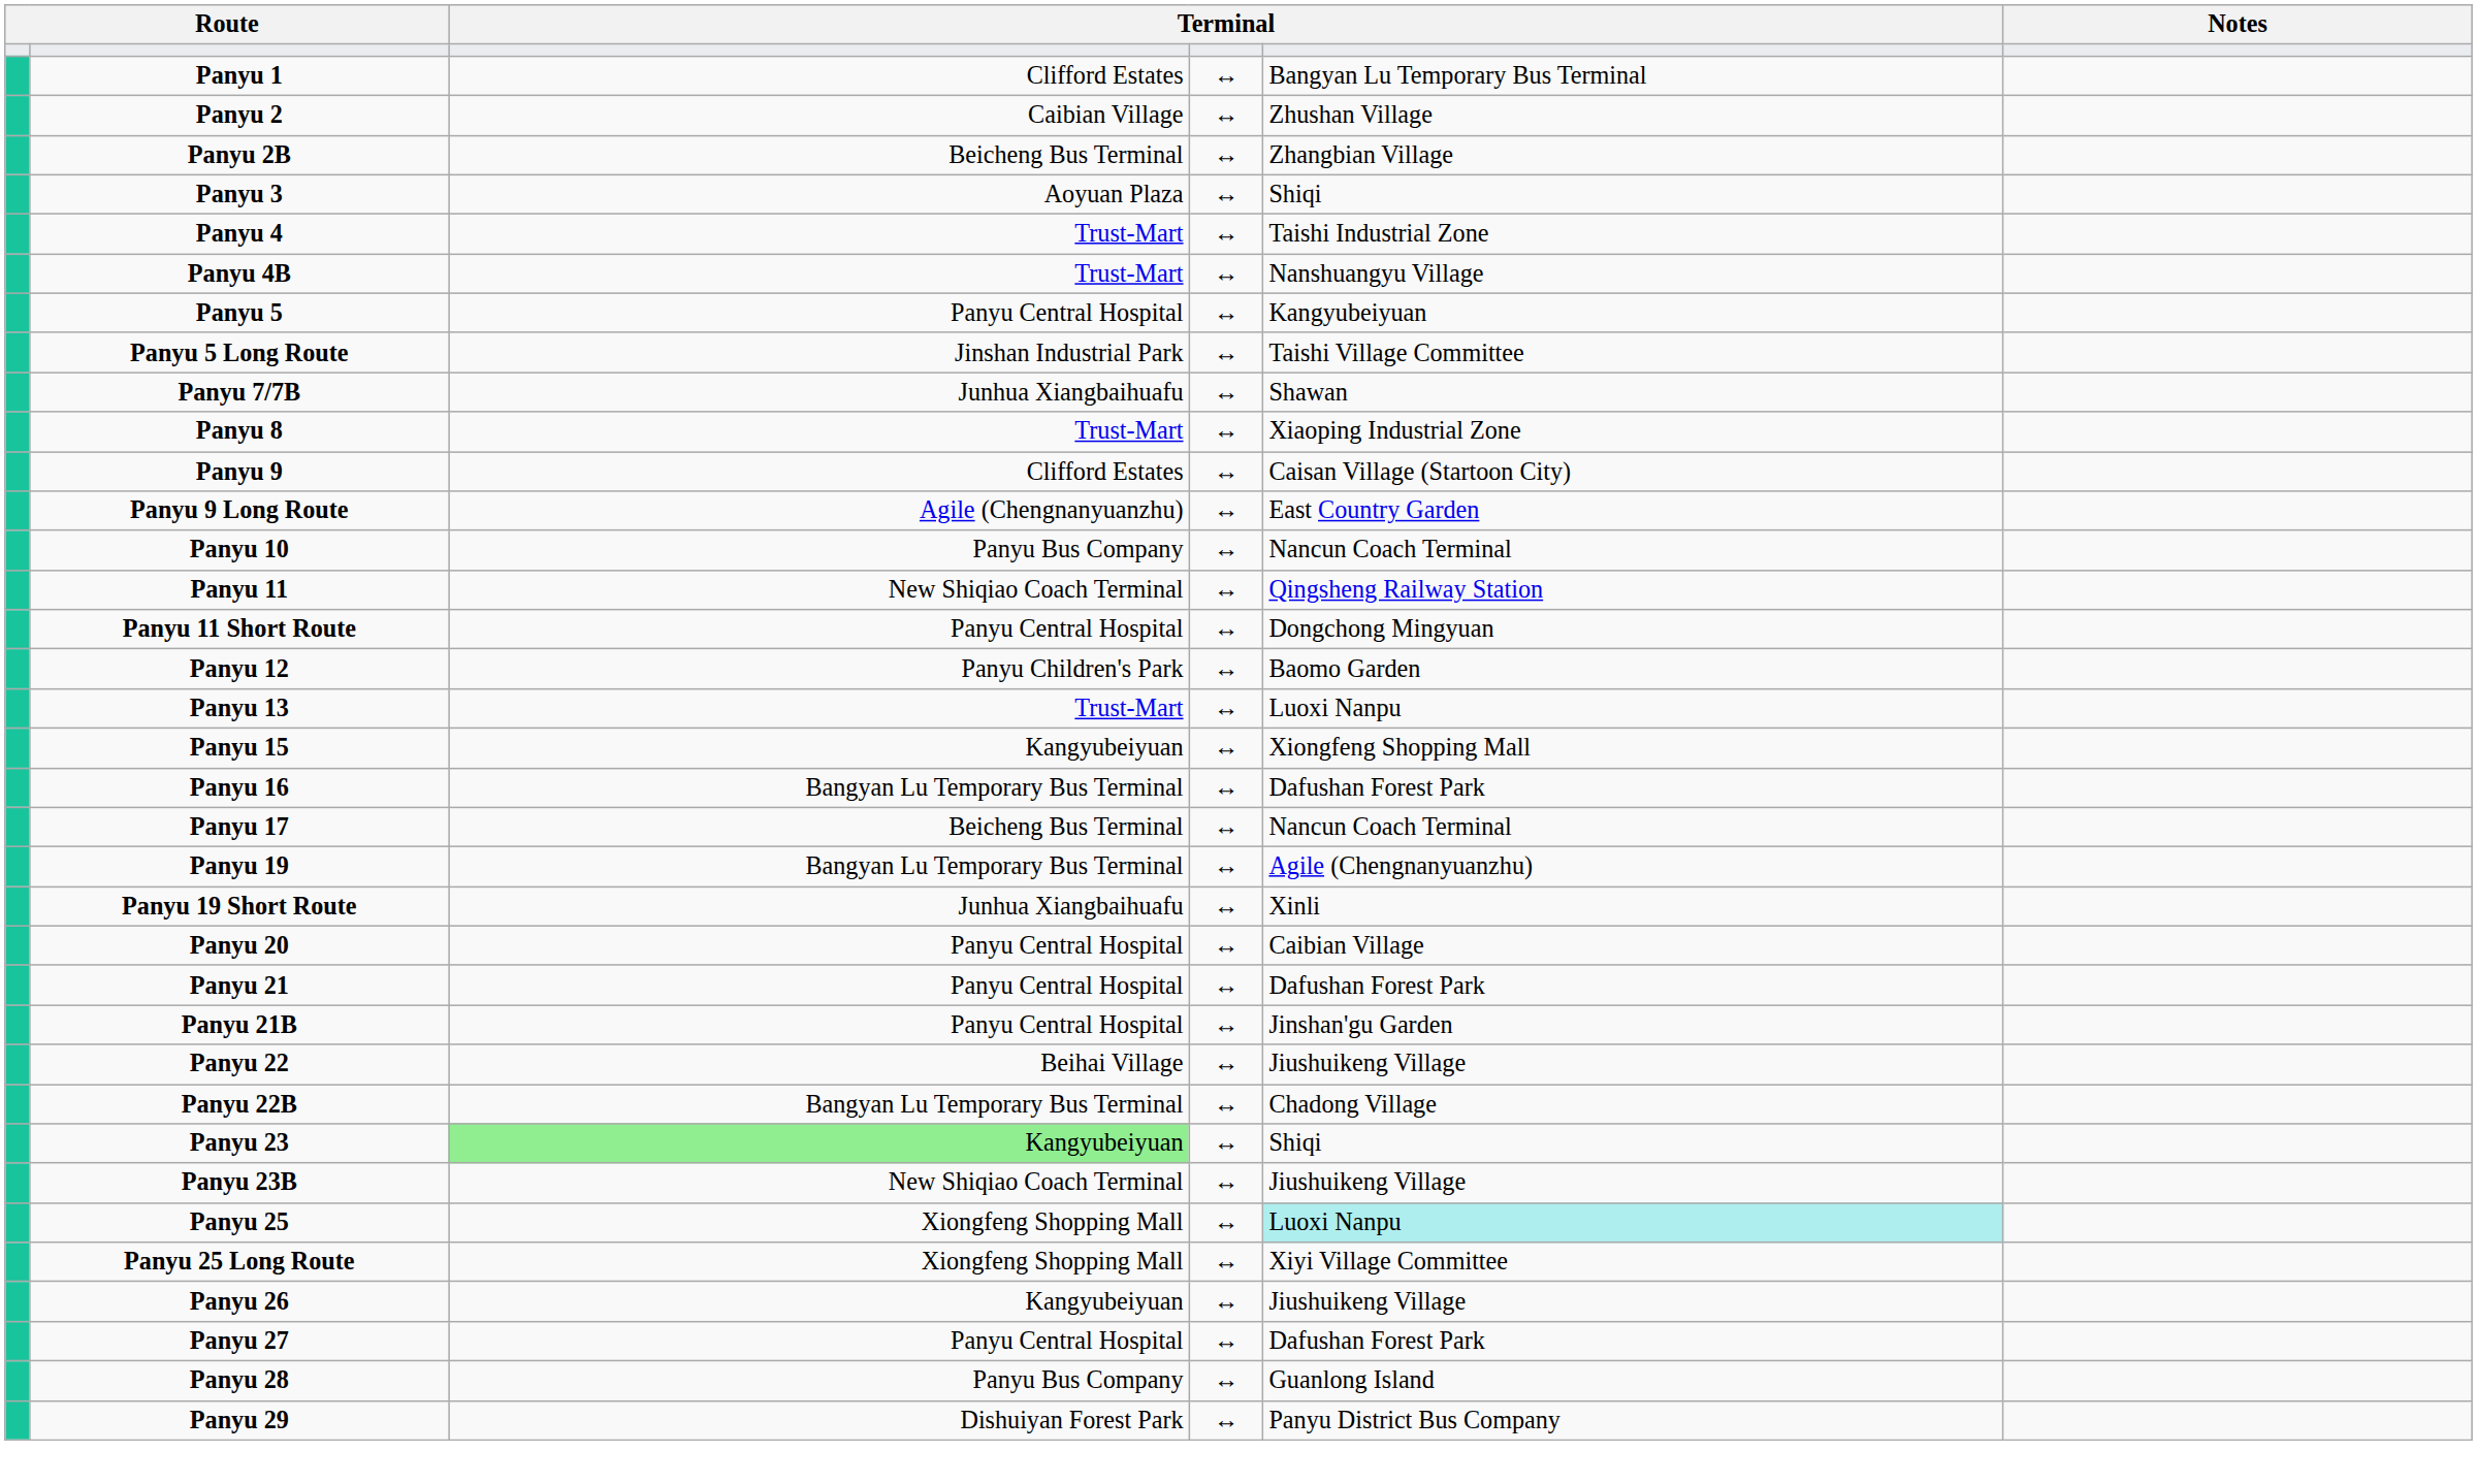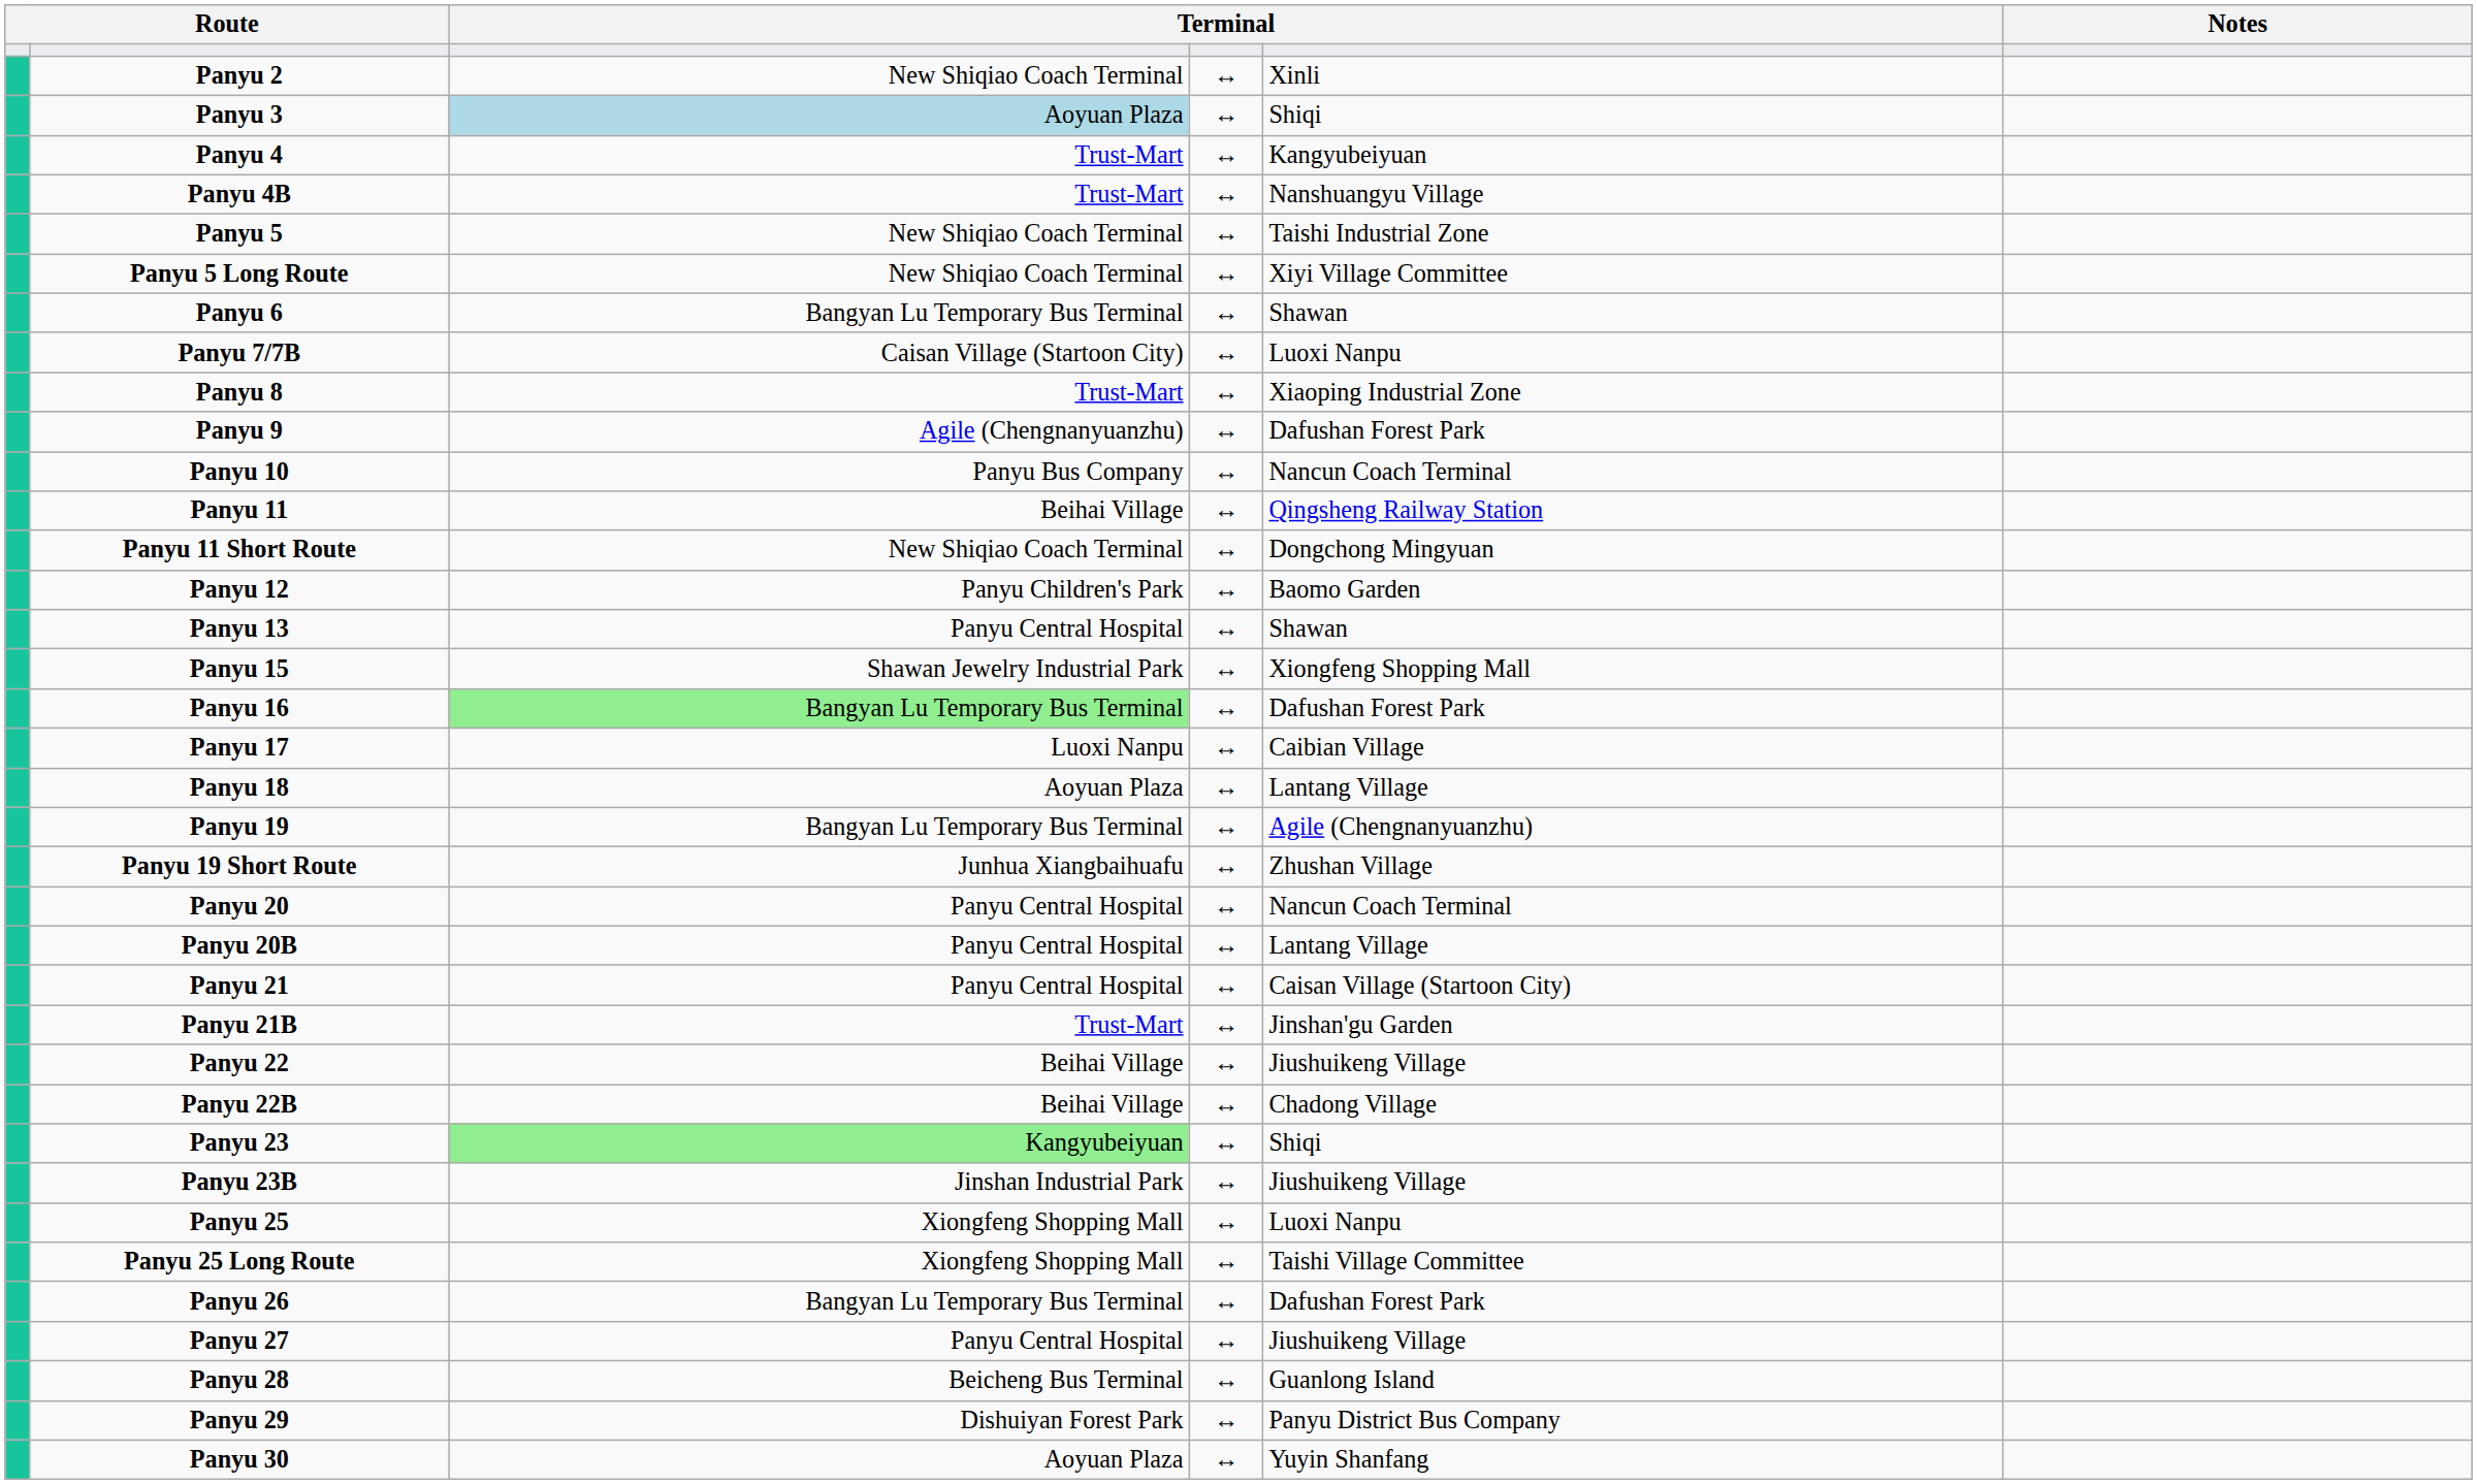- row: Panyu 1 | Clifford Estates | ↔ | Bangyan Lu Temporary Bus Terminal
Panyu 2 | column 3: Caibian Village -> New Shiqiao Coach Terminal
Panyu 2 | column 5: Zhushan Village -> Xinli
- row: Panyu 2B | Beicheng Bus Terminal | ↔ | Zhangbian Village
Panyu 3 | column 3: no background -> lightblue background
Panyu 4 | column 5: Taishi Industrial Zone -> Kangyubeiyuan
Panyu 5 | column 3: Panyu Central Hospital -> New Shiqiao Coach Terminal
Panyu 5 | column 5: Kangyubeiyuan -> Taishi Industrial Zone
Panyu 5 Long Route | column 3: Jinshan Industrial Park -> New Shiqiao Coach Terminal
Panyu 5 Long Route | column 5: Taishi Village Committee -> Xiyi Village Committee
+ row: Panyu 6 | Bangyan Lu Temporary Bus Terminal | ↔ | Shawan
Panyu 7/7B | column 3: Junhua Xiangbaihuafu -> Caisan Village (Startoon City)
Panyu 7/7B | column 5: Shawan -> Luoxi Nanpu
Panyu 9 | column 3: Clifford Estates -> Agile (Chengnanyuanzhu)
Panyu 9 | column 5: Caisan Village (Startoon City) -> Dafushan Forest Park
- row: Panyu 9 Long Route | Agile (Chengnanyuanzhu) | ↔ | East Country Garden
Panyu 11 | column 3: New Shiqiao Coach Terminal -> Beihai Village
Panyu 11 Short Route | column 3: Panyu Central Hospital -> New Shiqiao Coach Terminal
Panyu 13 | column 3: Trust-Mart -> Panyu Central Hospital
Panyu 13 | column 5: Luoxi Nanpu -> Shawan
Panyu 15 | column 3: Kangyubeiyuan -> Shawan Jewelry Industrial Park
Panyu 16 | column 3: no background -> lightgreen background
Panyu 17 | column 3: Beicheng Bus Terminal -> Luoxi Nanpu
Panyu 17 | column 5: Nancun Coach Terminal -> Caibian Village
+ row: Panyu 18 | Aoyuan Plaza | ↔ | Lantang Village
Panyu 19 Short Route | column 5: Xinli -> Zhushan Village
Panyu 20 | column 5: Caibian Village -> Nancun Coach Terminal
+ row: Panyu 20B | Panyu Central Hospital | ↔ | Lantang Village
Panyu 21 | column 5: Dafushan Forest Park -> Caisan Village (Startoon City)
Panyu 21B | column 3: Panyu Central Hospital -> Trust-Mart
Panyu 22B | column 3: Bangyan Lu Temporary Bus Terminal -> Beihai Village
Panyu 23B | column 3: New Shiqiao Coach Terminal -> Jinshan Industrial Park
Panyu 25 | column 5: paleturquoise background -> no background
Panyu 25 Long Route | column 5: Xiyi Village Committee -> Taishi Village Committee
Panyu 26 | column 3: Kangyubeiyuan -> Bangyan Lu Temporary Bus Terminal
Panyu 26 | column 5: Jiushuikeng Village -> Dafushan Forest Park
Panyu 27 | column 5: Dafushan Forest Park -> Jiushuikeng Village
Panyu 28 | column 3: Panyu Bus Company -> Beicheng Bus Terminal
+ row: Panyu 30 | Aoyuan Plaza | ↔ | Yuyin Shanfang
